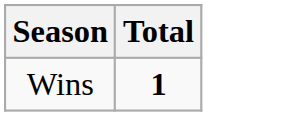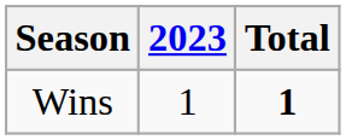+ column: 2023 | 1
